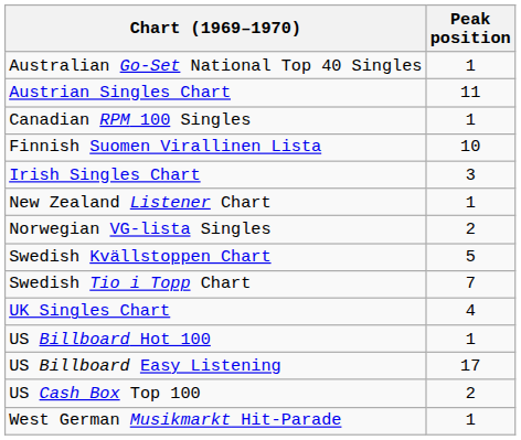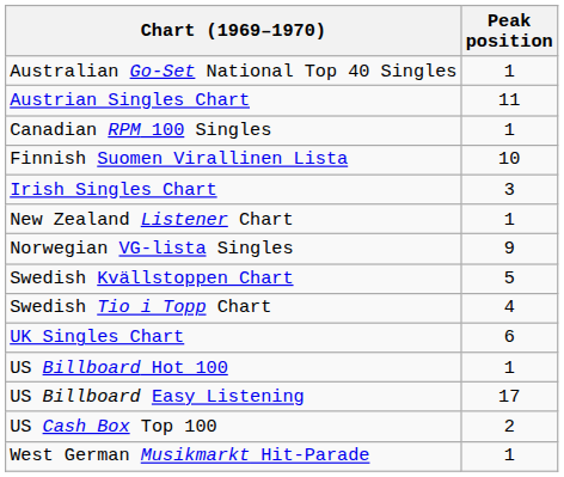Norwegian VG-lista Singles | Peak position: 2 -> 9
Swedish Tio i Topp Chart | Peak position: 7 -> 4
UK Singles Chart | Peak position: 4 -> 6
